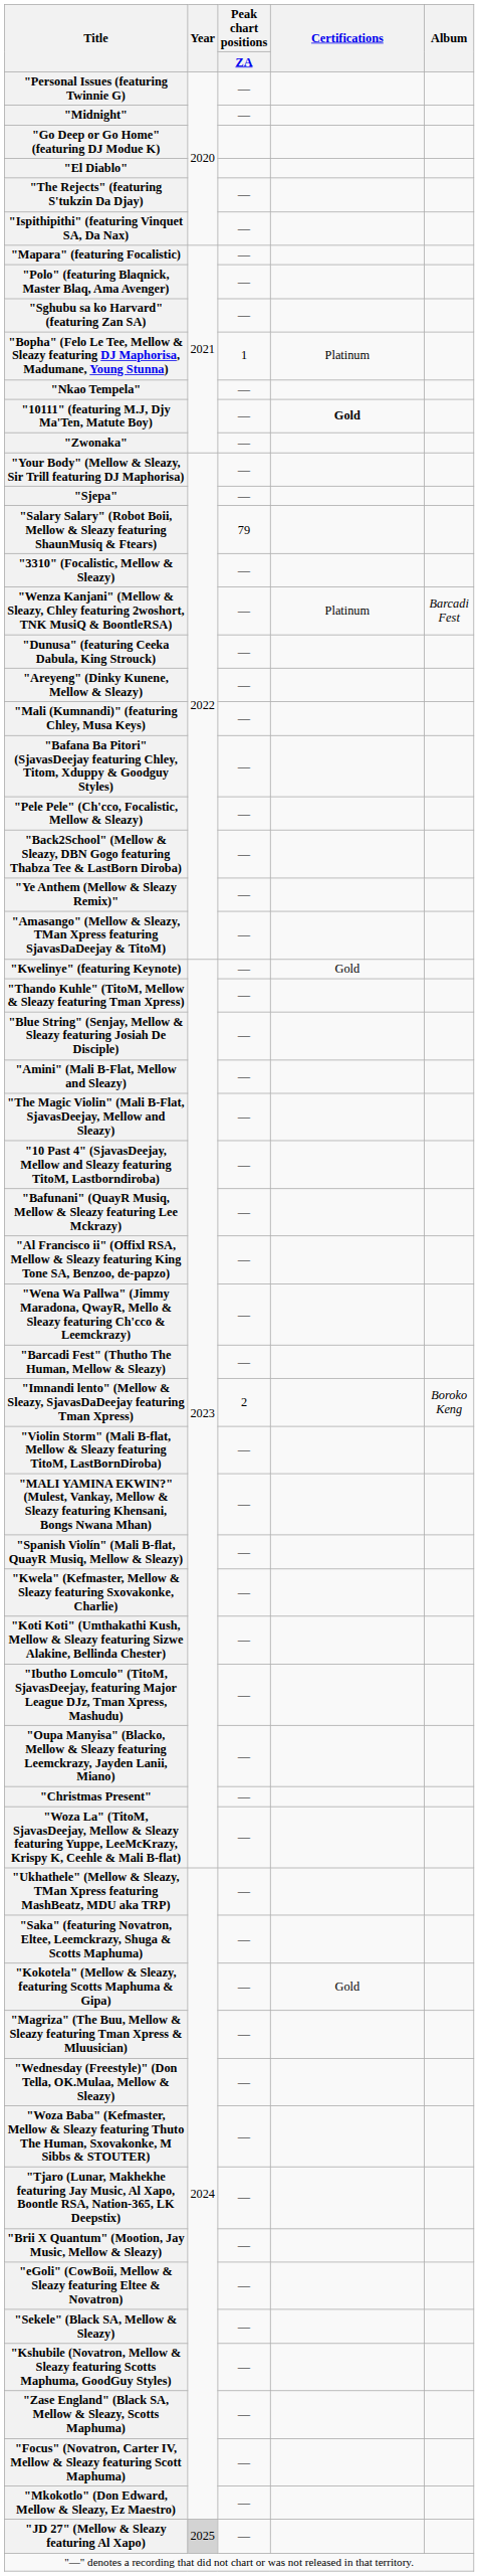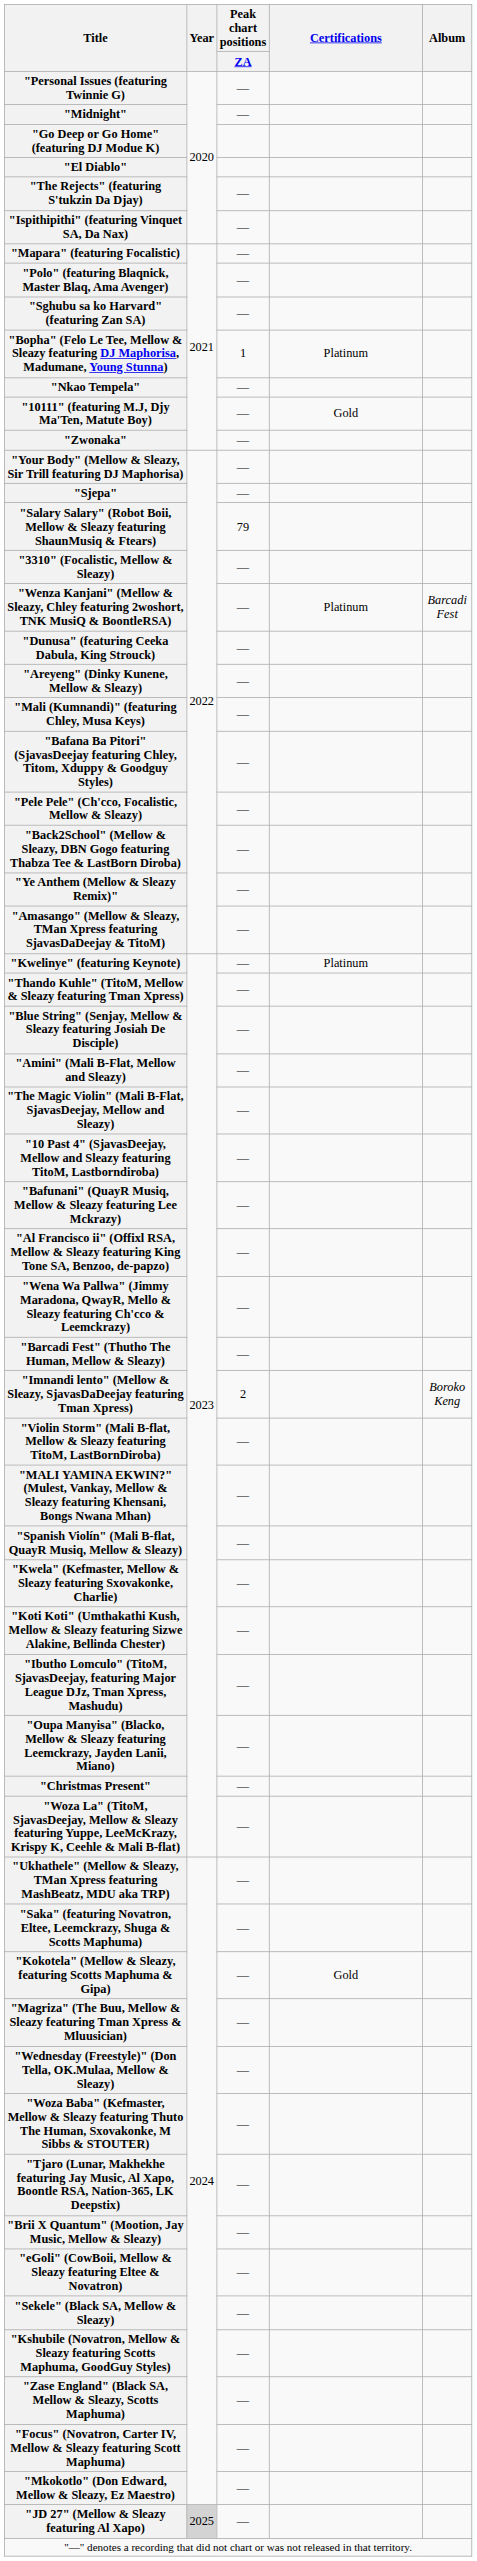"10111" (featuring M.J, Djy Ma'Ten, Matute Boy) | Certifications: bold -> normal
"Kwelinye" (featuring Keynote) | Certifications: Gold -> Platinum
